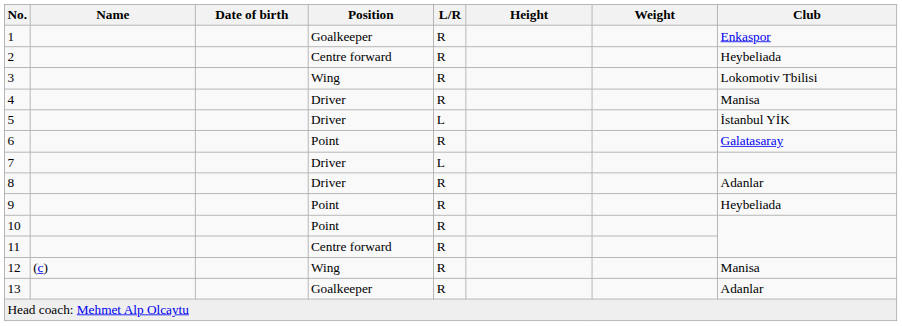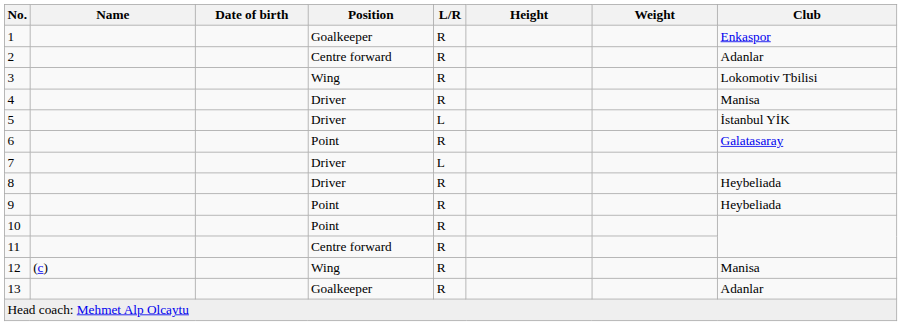2 | Club: Heybeliada -> Adanlar
8 | Club: Adanlar -> Heybeliada
